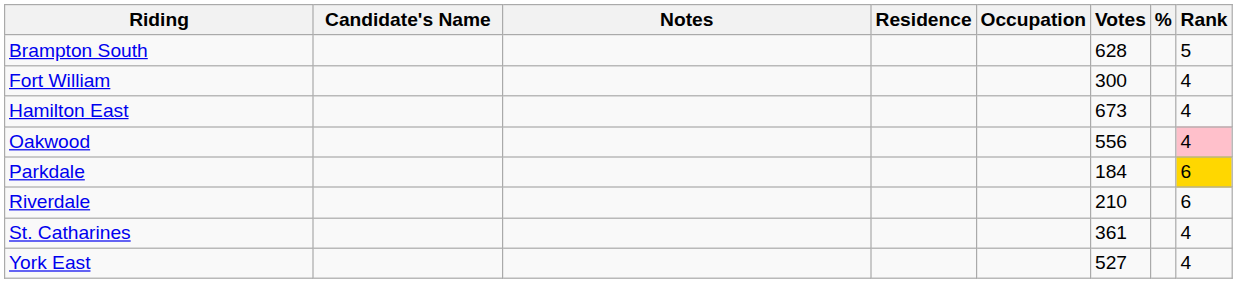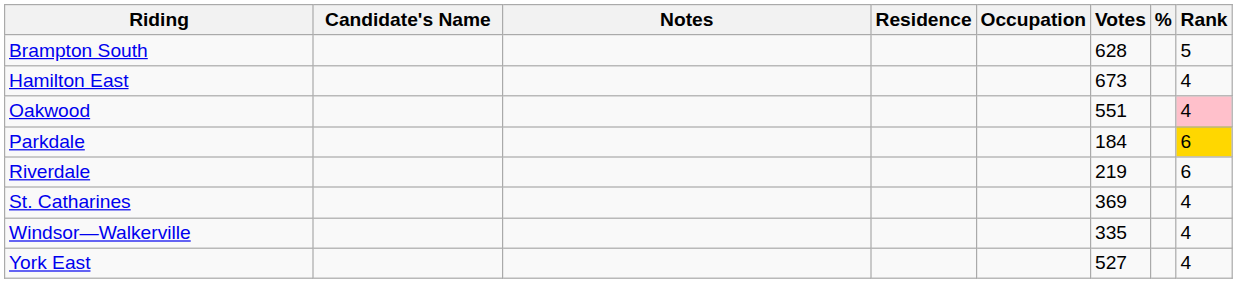- row: Fort William | 300 | 4
Oakwood | Votes: 556 -> 551
Riverdale | Votes: 210 -> 219
St. Catharines | Votes: 361 -> 369
+ row: Windsor—Walkerville | 335 | 4
